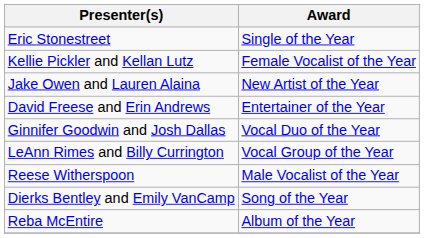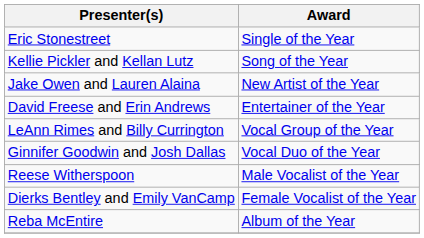Kellie Pickler and Kellan Lutz | Award: Female Vocalist of the Year -> Song of the Year
rows swapped: Ginnifer Goodwin and Josh Dallas <-> LeAnn Rimes and Billy Currington
Dierks Bentley and Emily VanCamp | Award: Song of the Year -> Female Vocalist of the Year
